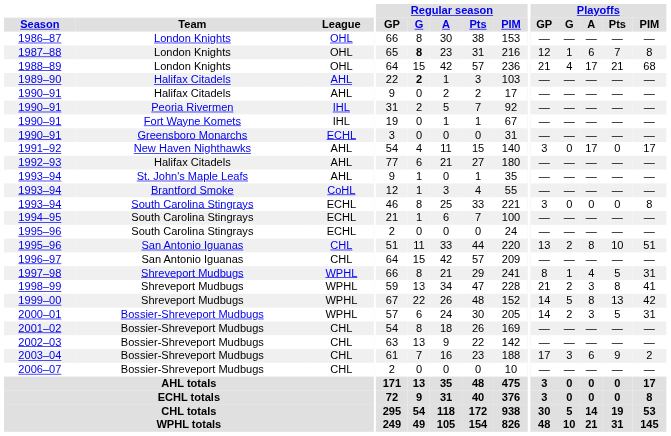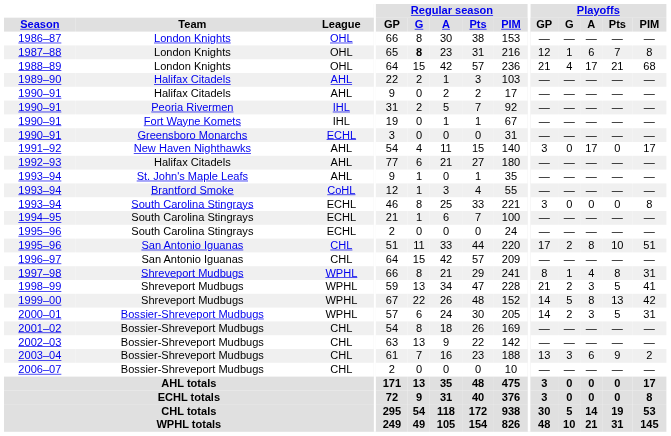1989–90 | Regular season / G: bold -> normal
1995–96 / San Antonio Iguanas | Playoffs / GP: 13 -> 17
1997–98 | Playoffs / Pts: 5 -> 8
1998–99 | Playoffs / Pts: 8 -> 5
2003–04 | Playoffs / GP: 17 -> 13
